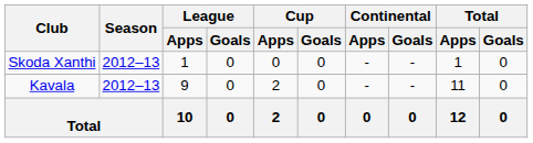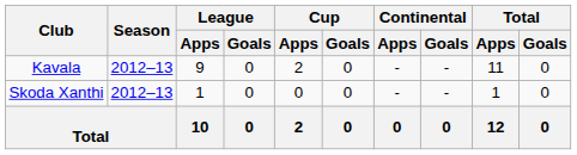rows swapped: Skoda Xanthi <-> Kavala
